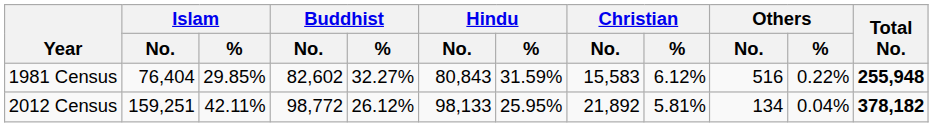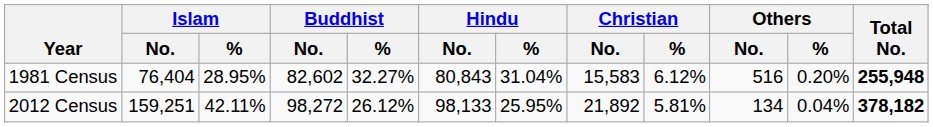1981 Census | Islam / %: 29.85% -> 28.95%
1981 Census | Hindu / %: 31.59% -> 31.04%
1981 Census | Others / %: 0.22% -> 0.20%
2012 Census | Buddhist / No.: 98,772 -> 98,272
